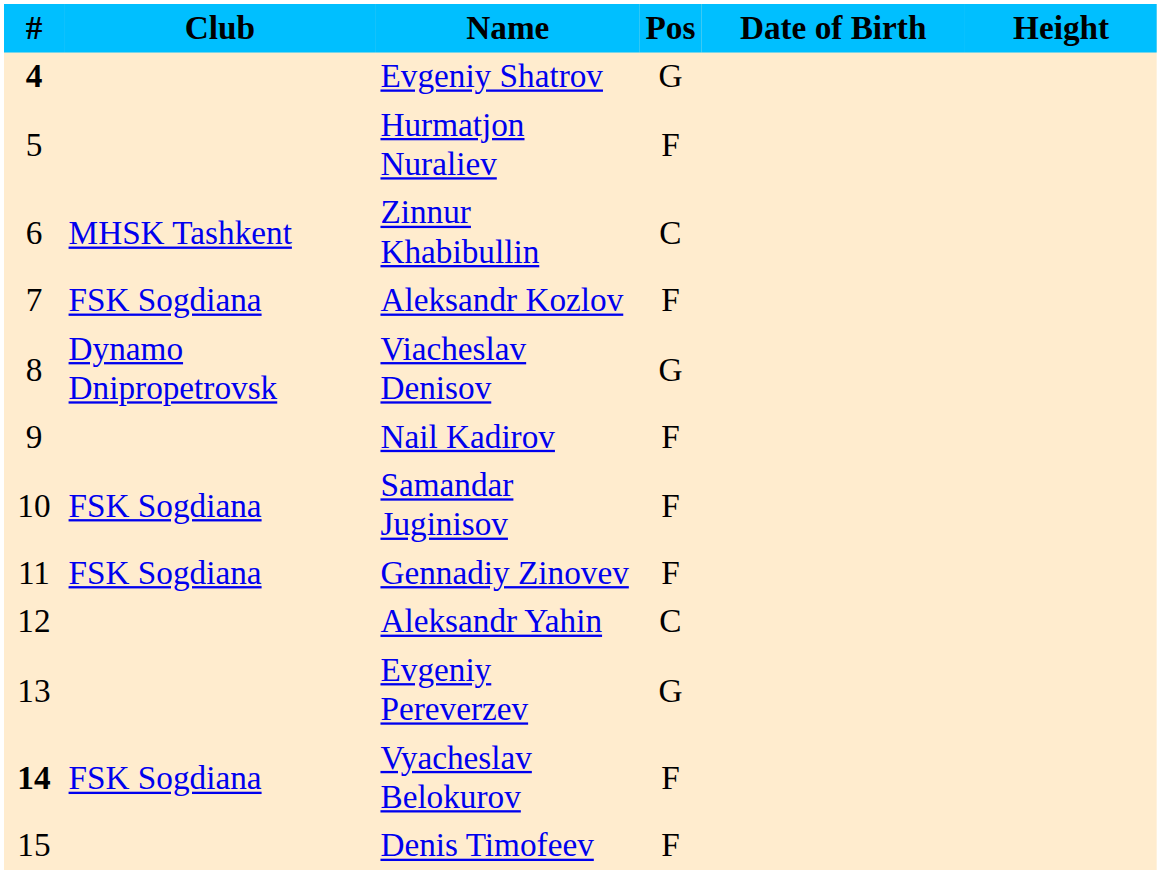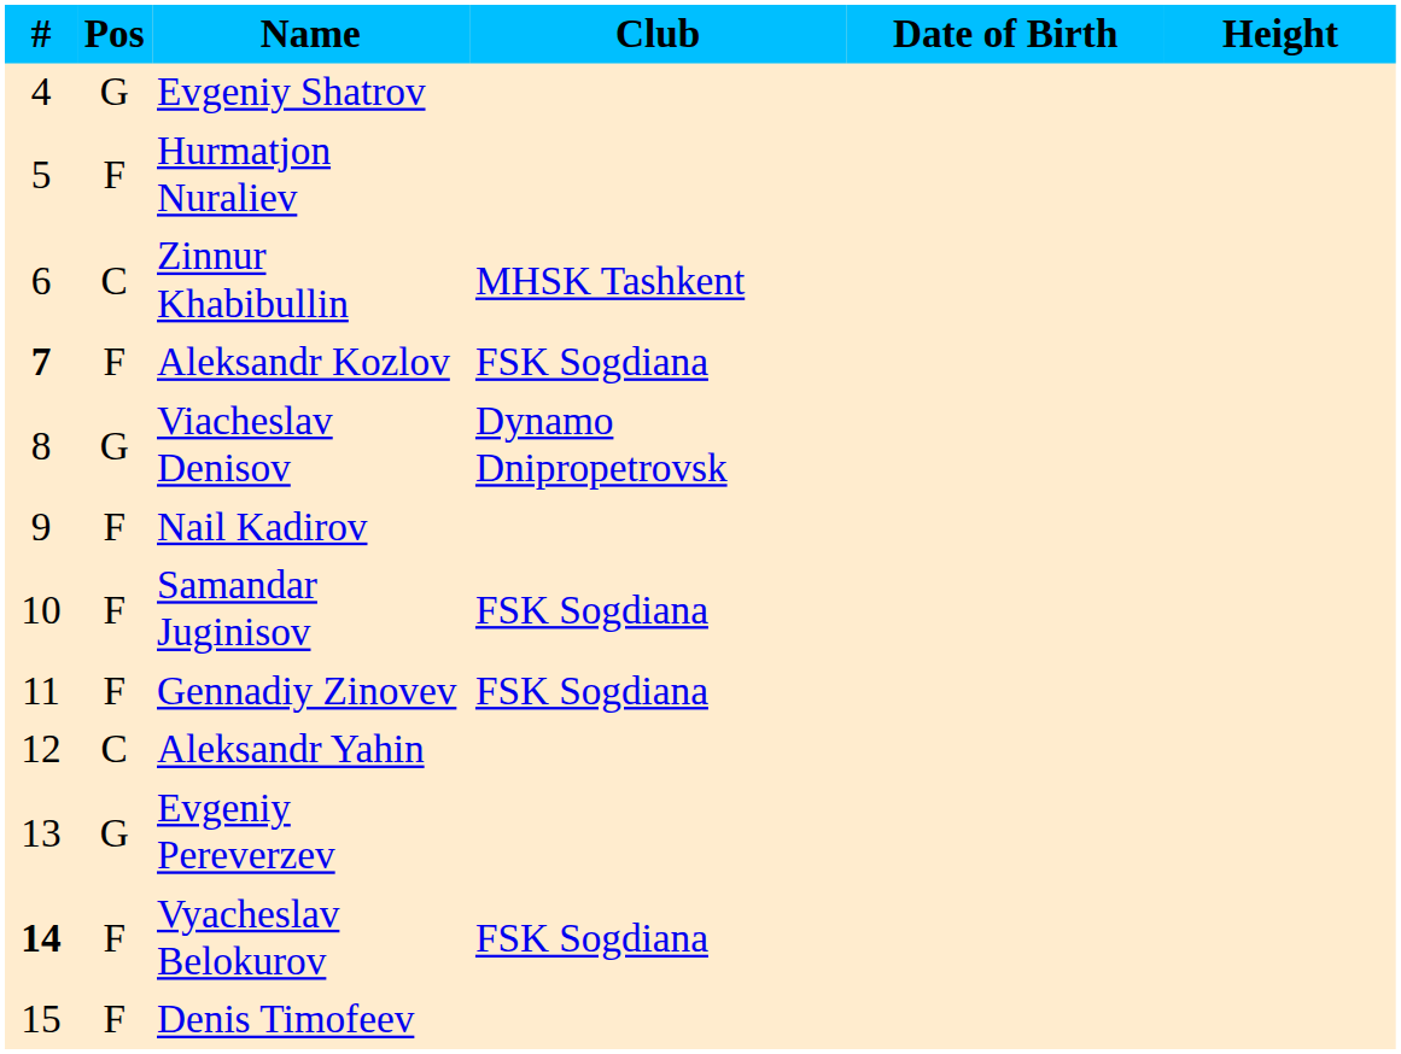columns swapped: Pos <-> Club
Evgeniy Shatrov | #: bold -> normal
Aleksandr Kozlov | #: normal -> bold
